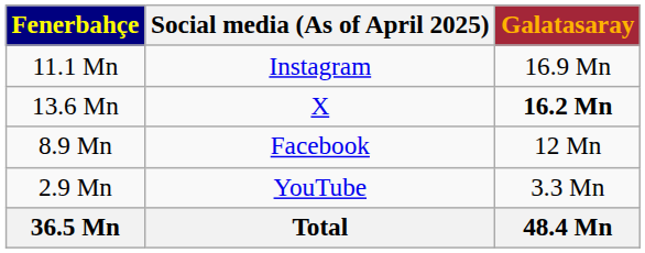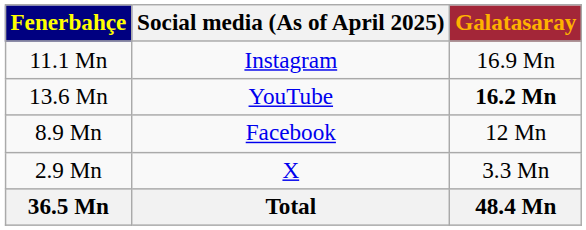13.6 Mn | Social media (As of April 2025): X -> YouTube
2.9 Mn | Social media (As of April 2025): YouTube -> X
